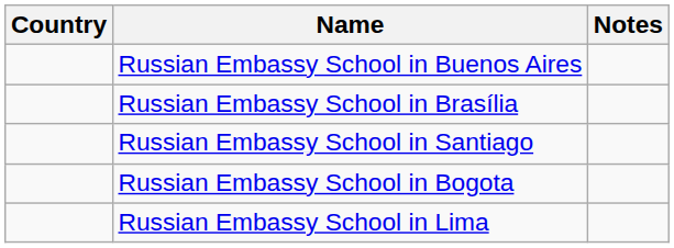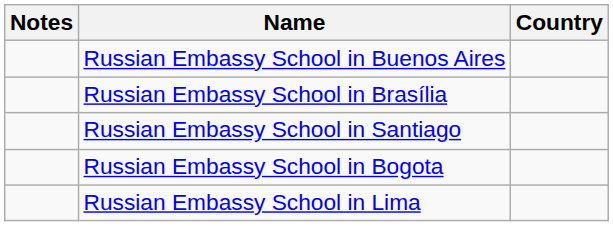columns swapped: Country <-> Notes
